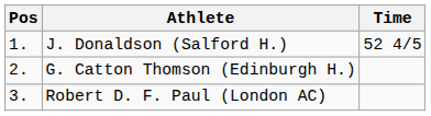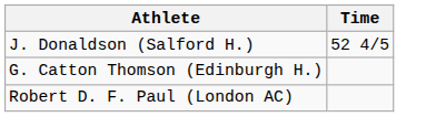- column: Pos | 1. | 2. | 3.
